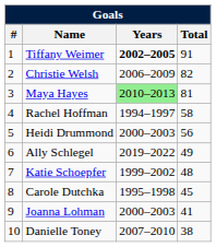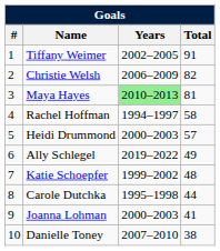Tiffany Weimer | Years: bold -> normal
Heidi Drummond | Total: 56 -> 57
Carole Dutchka | Total: 45 -> 44
